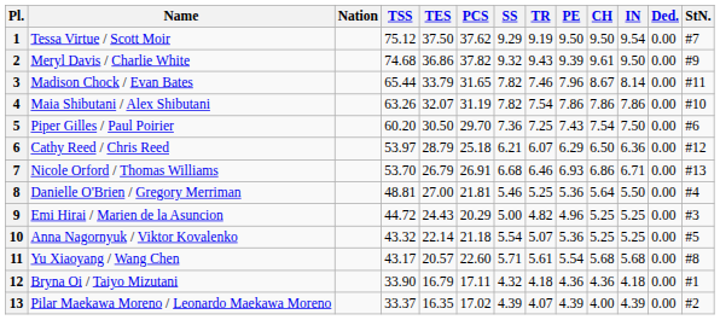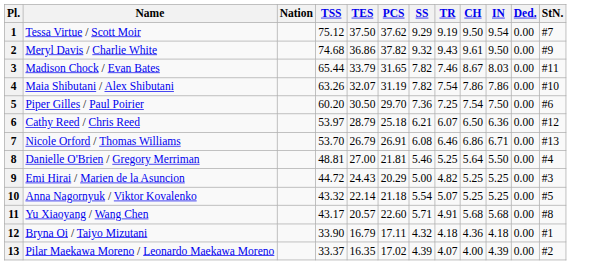- column: PE | 9.50 | 9.39 | 7.96 | 7.86 | 7.43 | 6.29 | 6.93 | 5.36 | 4.96 | 5.36 | 5.54 | 4.36 | 4.39
3 | IN: 8.14 -> 8.03
7 | SS: 6.68 -> 6.08
11 | TR: 5.61 -> 4.91
